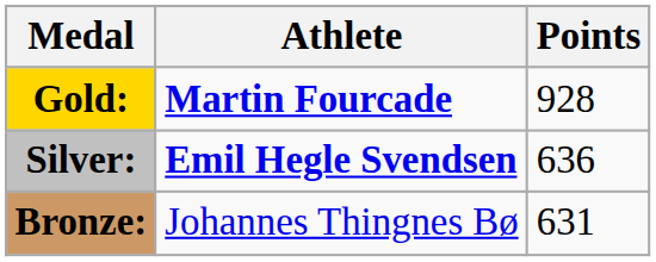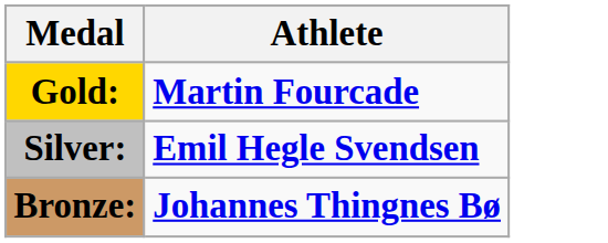- column: Points | 928 | 636 | 631
Bronze: | Athlete: normal -> bold
